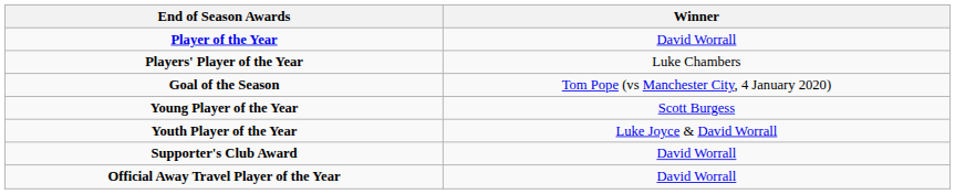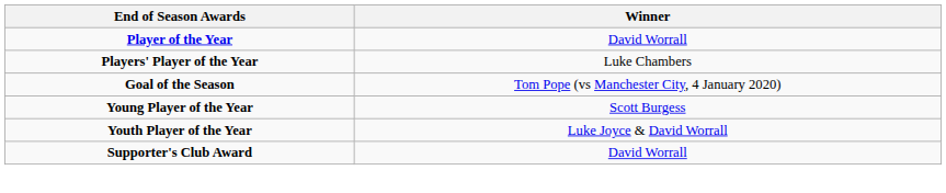- row: Official Away Travel Player of the Year | David Worrall
